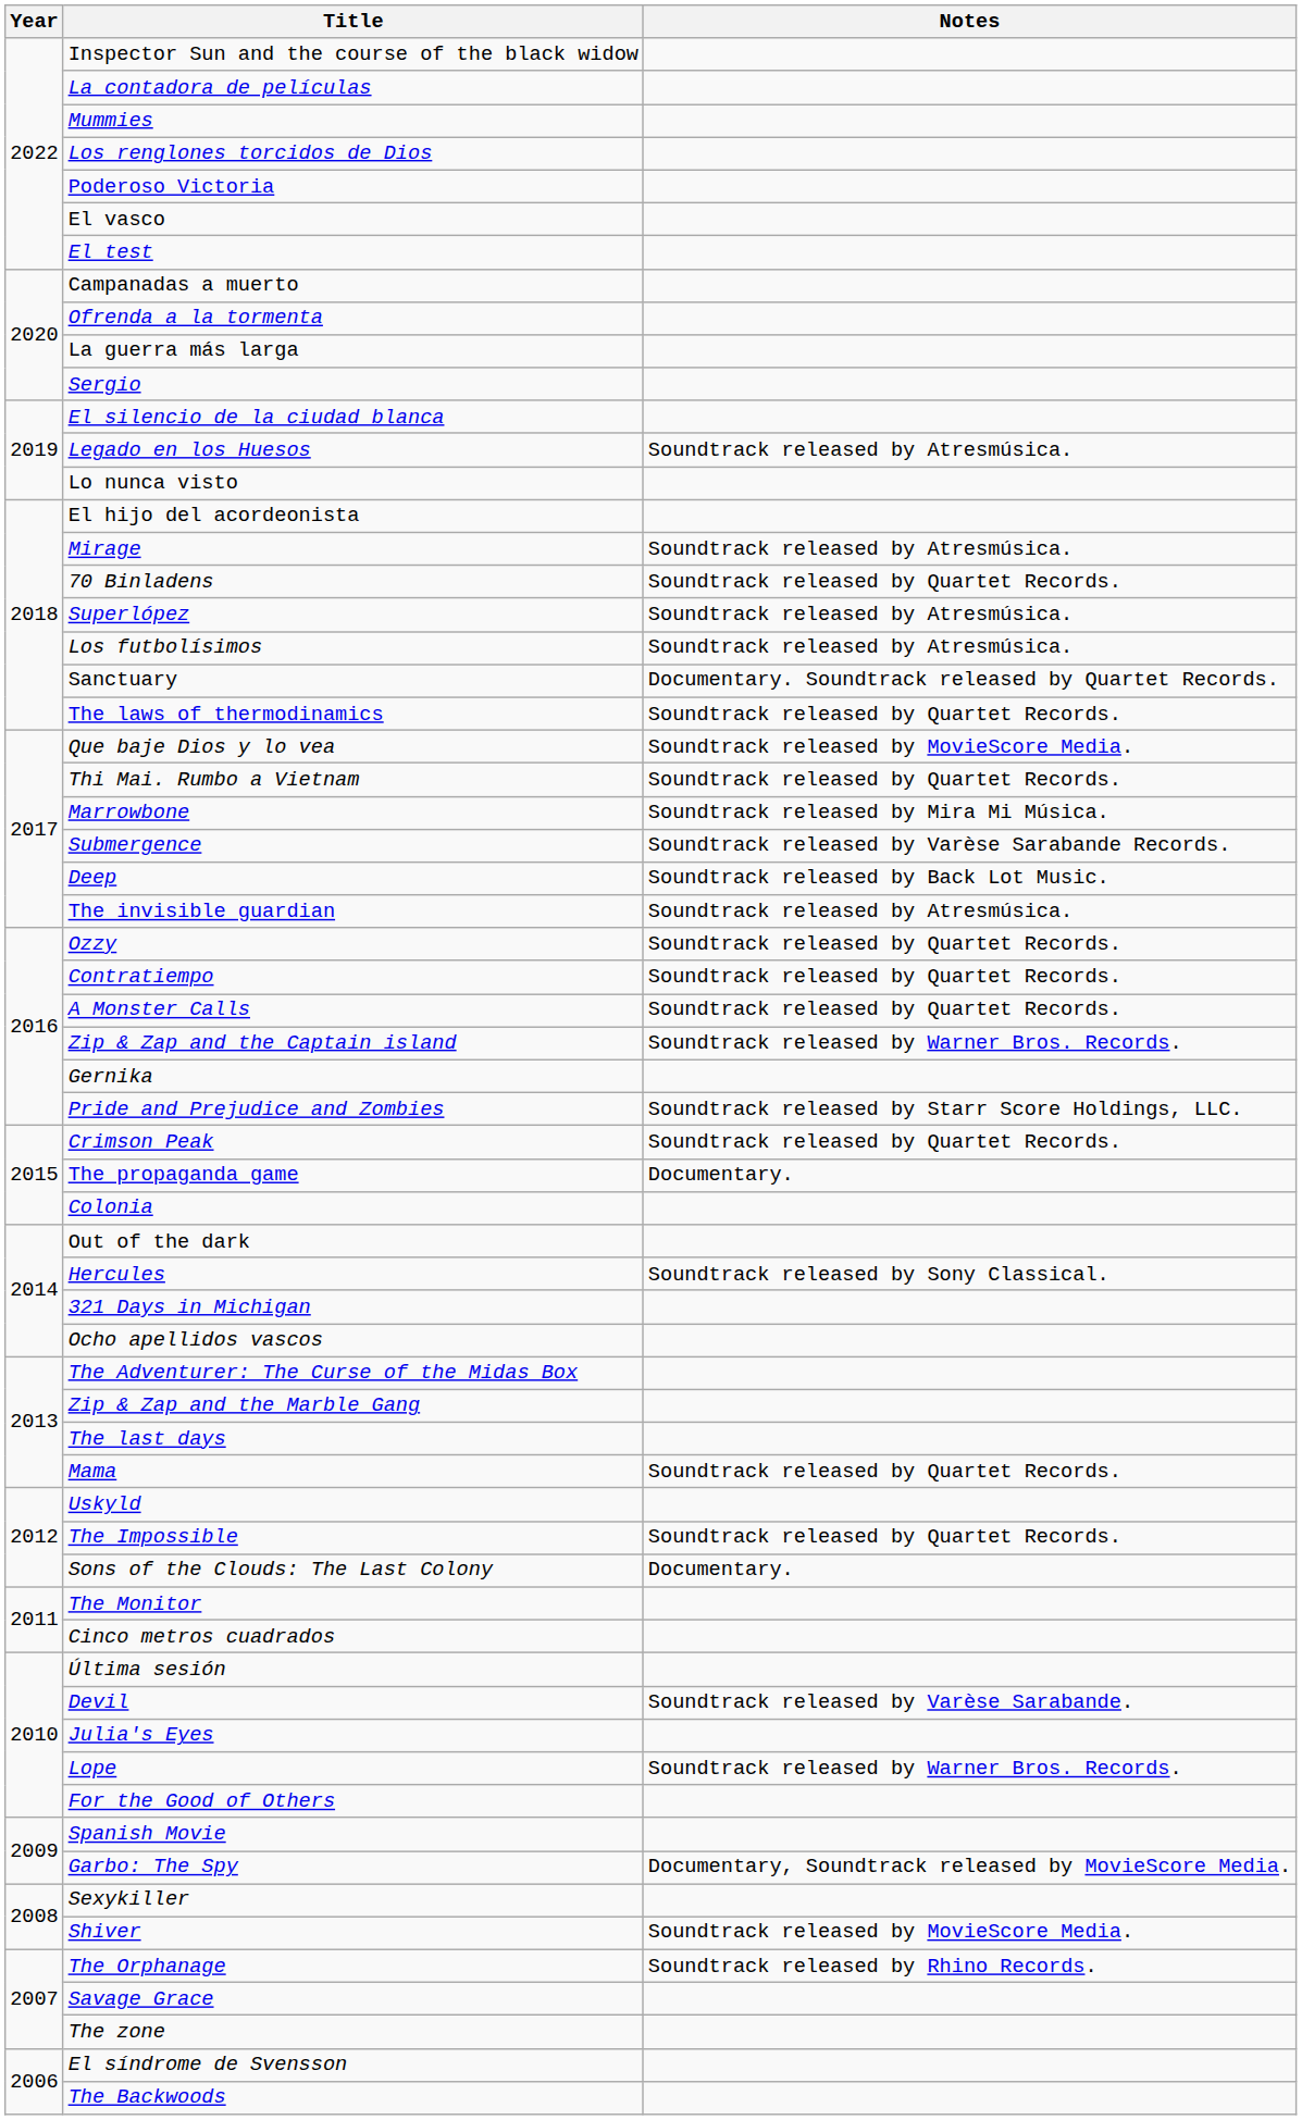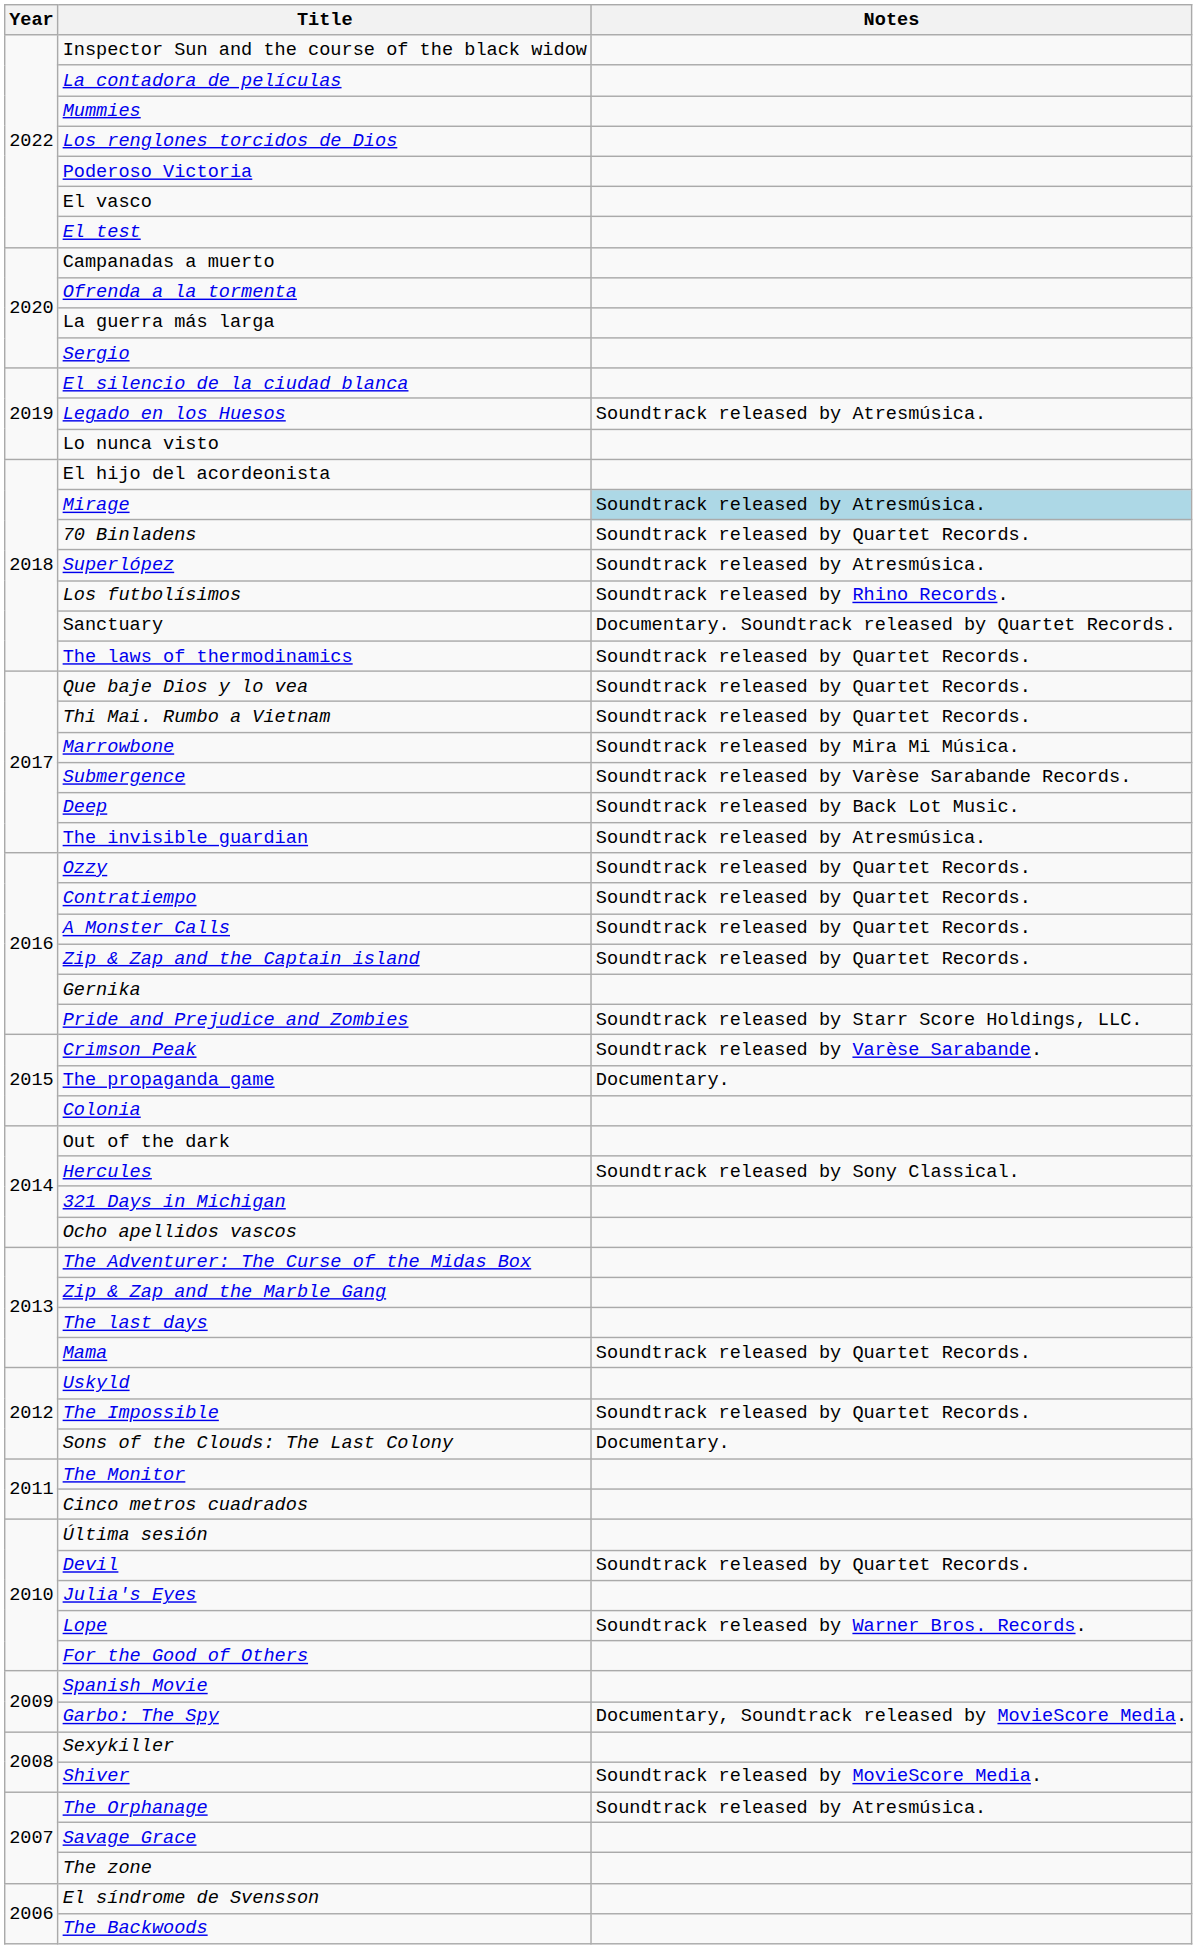Mirage | Notes: no background -> lightblue background
Los futbolísimos | Notes: Soundtrack released by Atresmúsica. -> Soundtrack released by Rhino Records.
Que baje Dios y lo vea | Notes: Soundtrack released by MovieScore Media. -> Soundtrack released by Quartet Records.
Zip & Zap and the Captain island | Notes: Soundtrack released by Warner Bros. Records. -> Soundtrack released by Quartet Records.
Crimson Peak | Notes: Soundtrack released by Quartet Records. -> Soundtrack released by Varèse Sarabande.
Devil | Notes: Soundtrack released by Varèse Sarabande. -> Soundtrack released by Quartet Records.
The Orphanage | Notes: Soundtrack released by Rhino Records. -> Soundtrack released by Atresmúsica.
